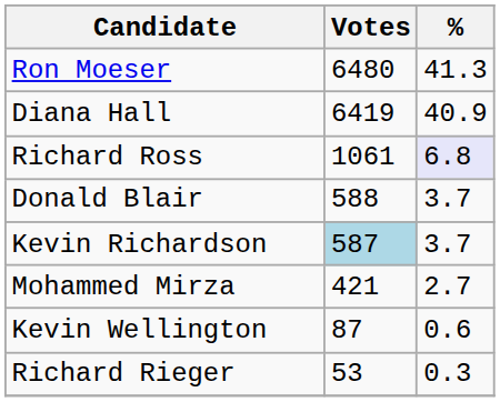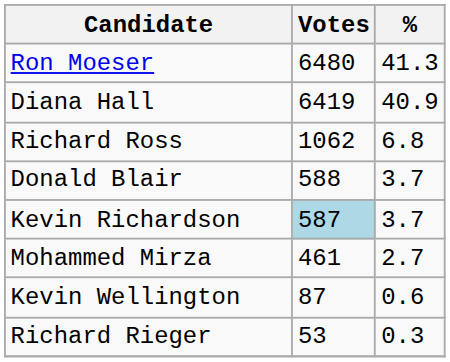Richard Ross | Votes: 1061 -> 1062
Richard Ross | %: lavender background -> no background
Mohammed Mirza | Votes: 421 -> 461
